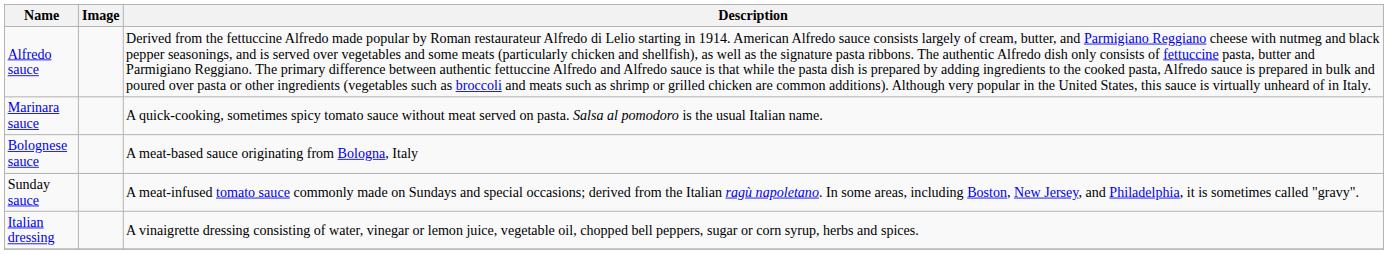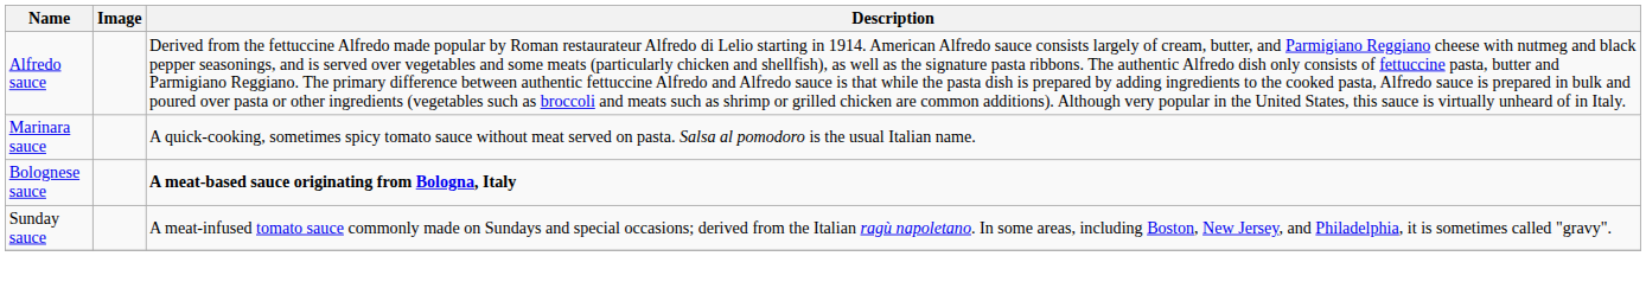Bolognese sauce | Description: normal -> bold
- row: Italian dressing | A vinaigrette dressing consisting of water, vinegar or lemon juice, vegetable oil, chopped bell peppers, sugar or corn syrup, herbs and spices.
